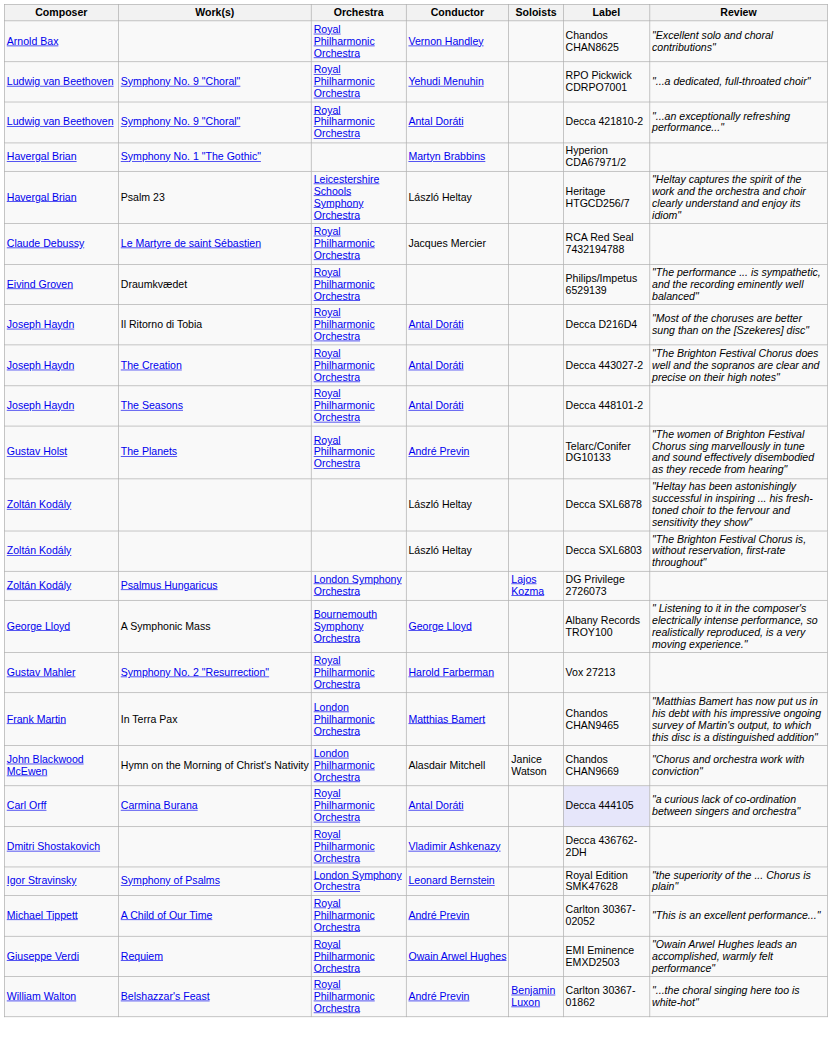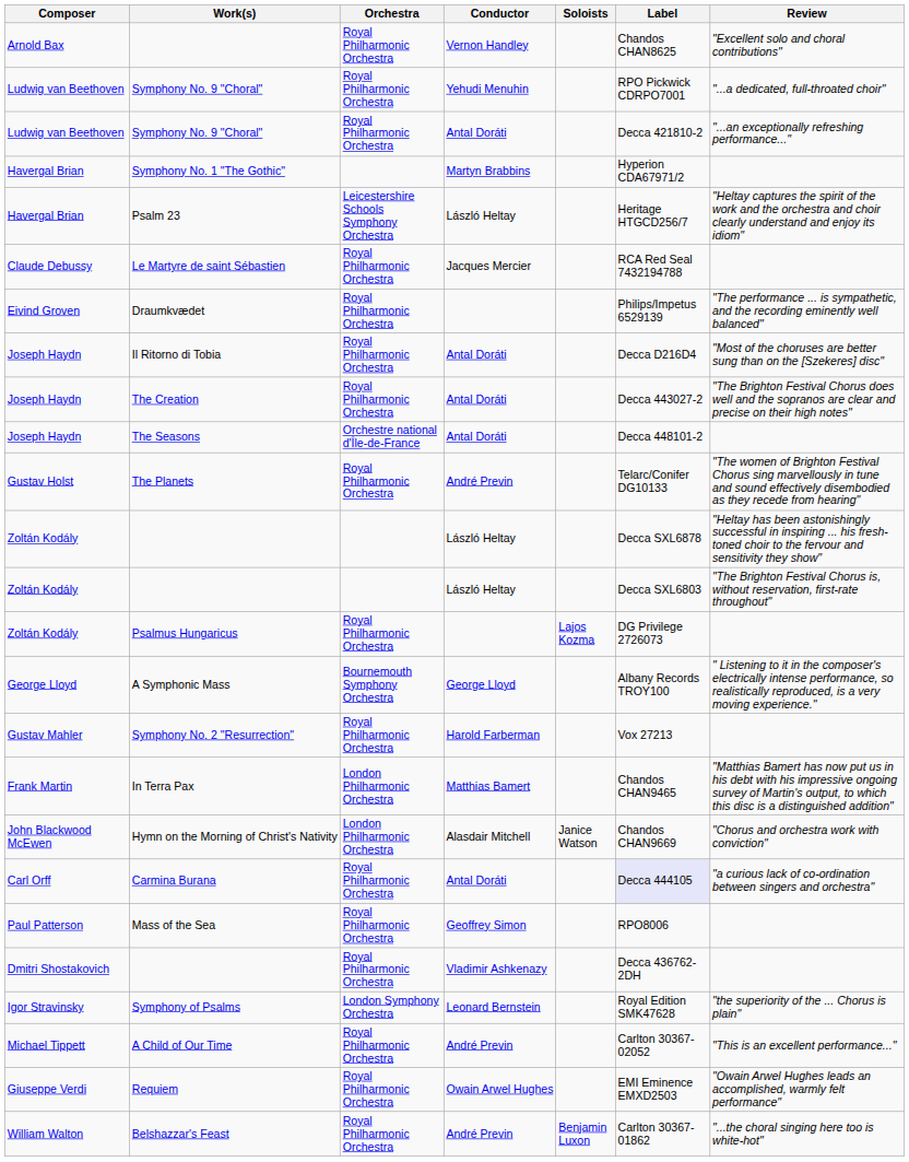The Seasons | Orchestra: Royal Philharmonic Orchestra -> Orchestre national d'Île-de-France
Psalmus Hungaricus | Orchestra: London Symphony Orchestra -> Royal Philharmonic Orchestra
+ row: Paul Patterson | Mass of the Sea | Royal Philharmonic Orchestra | Geoffrey Simon | RPO8006
